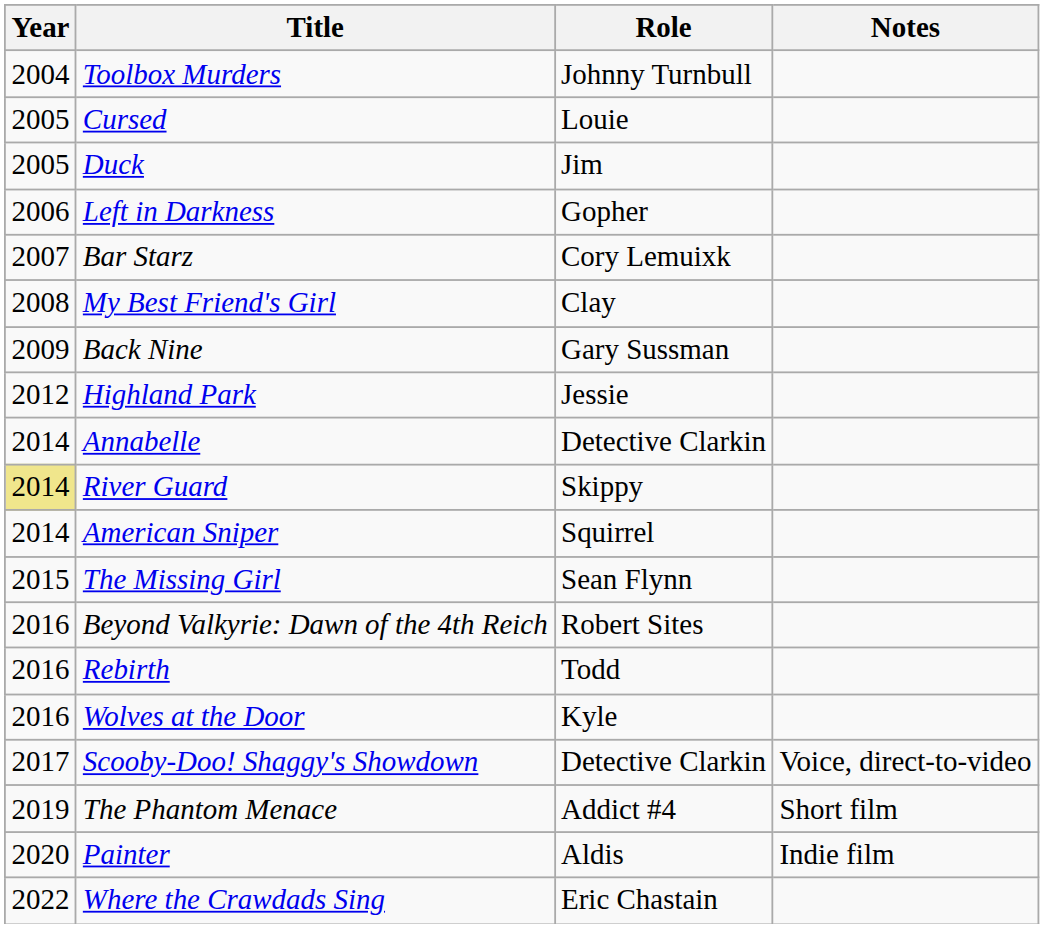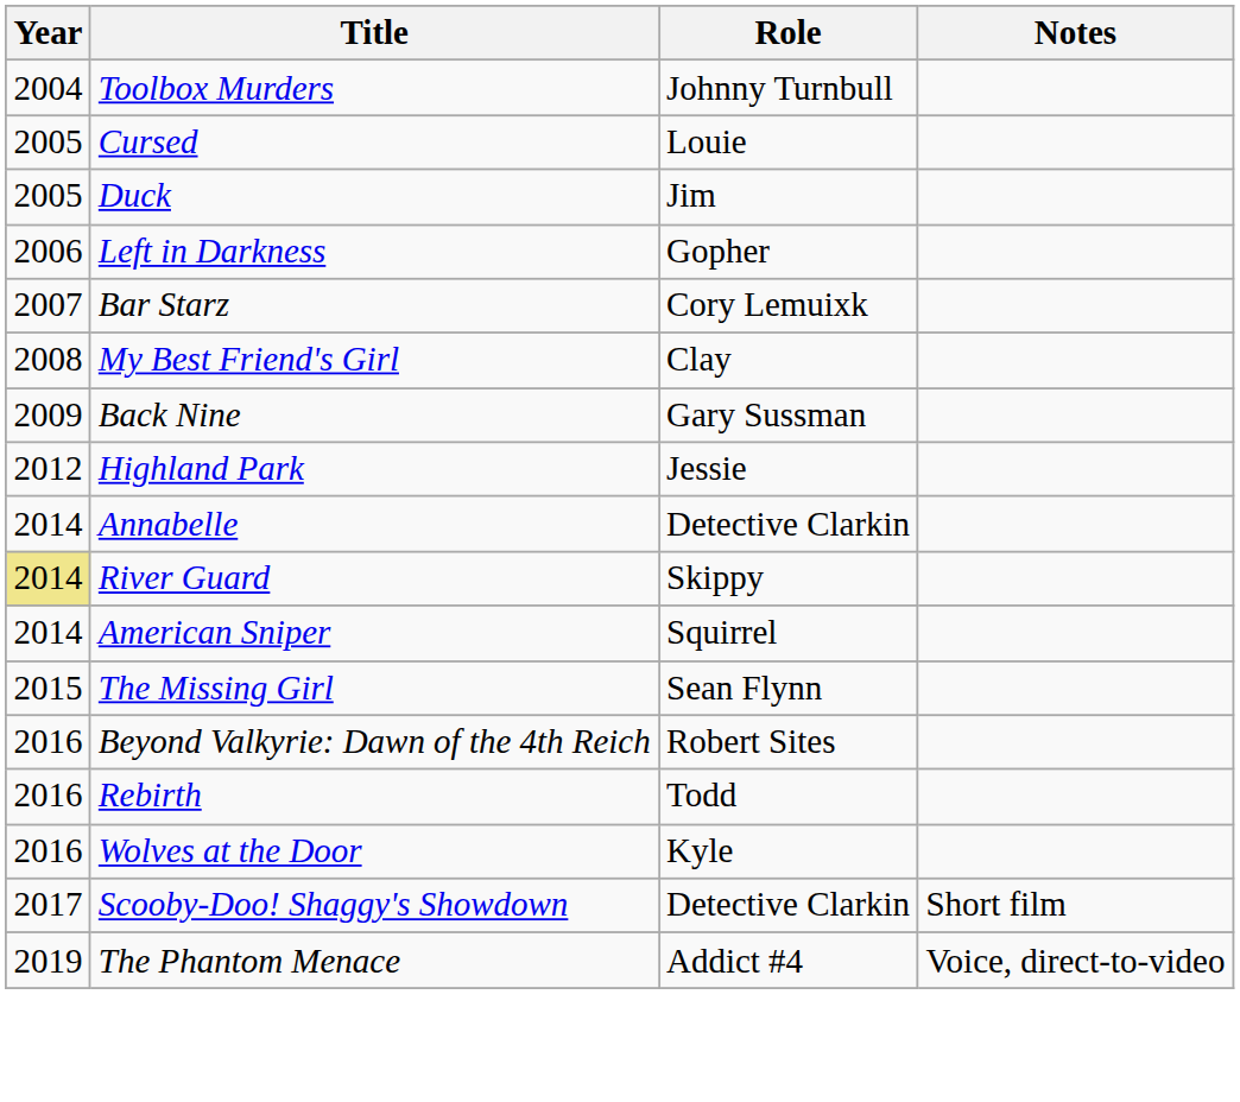Scooby-Doo! Shaggy's Showdown | Notes: Voice, direct-to-video -> Short film
The Phantom Menace | Notes: Short film -> Voice, direct-to-video
- row: 2020 | Painter | Aldis | Indie film
- row: 2022 | Where the Crawdads Sing | Eric Chastain
